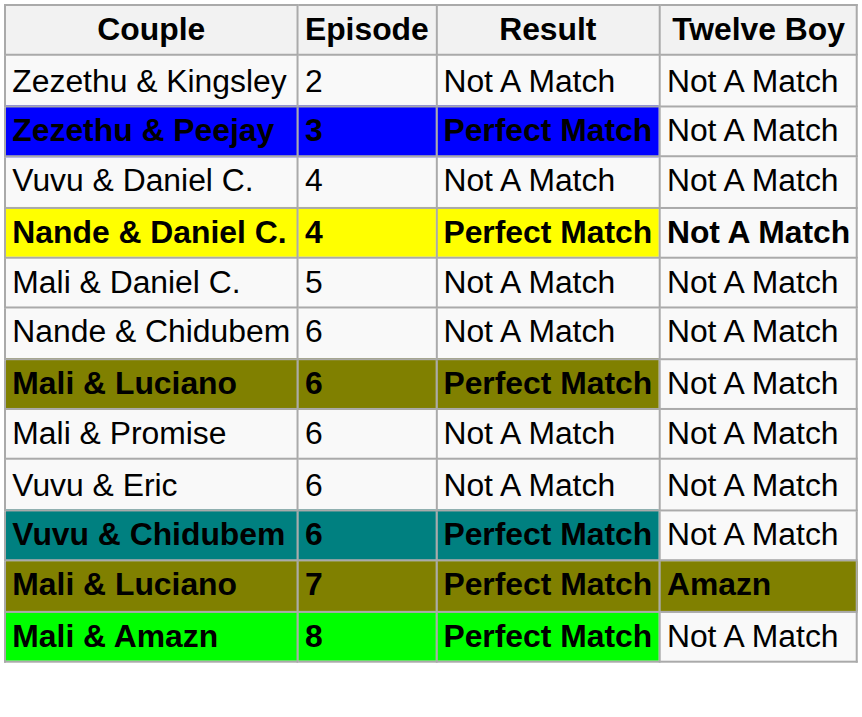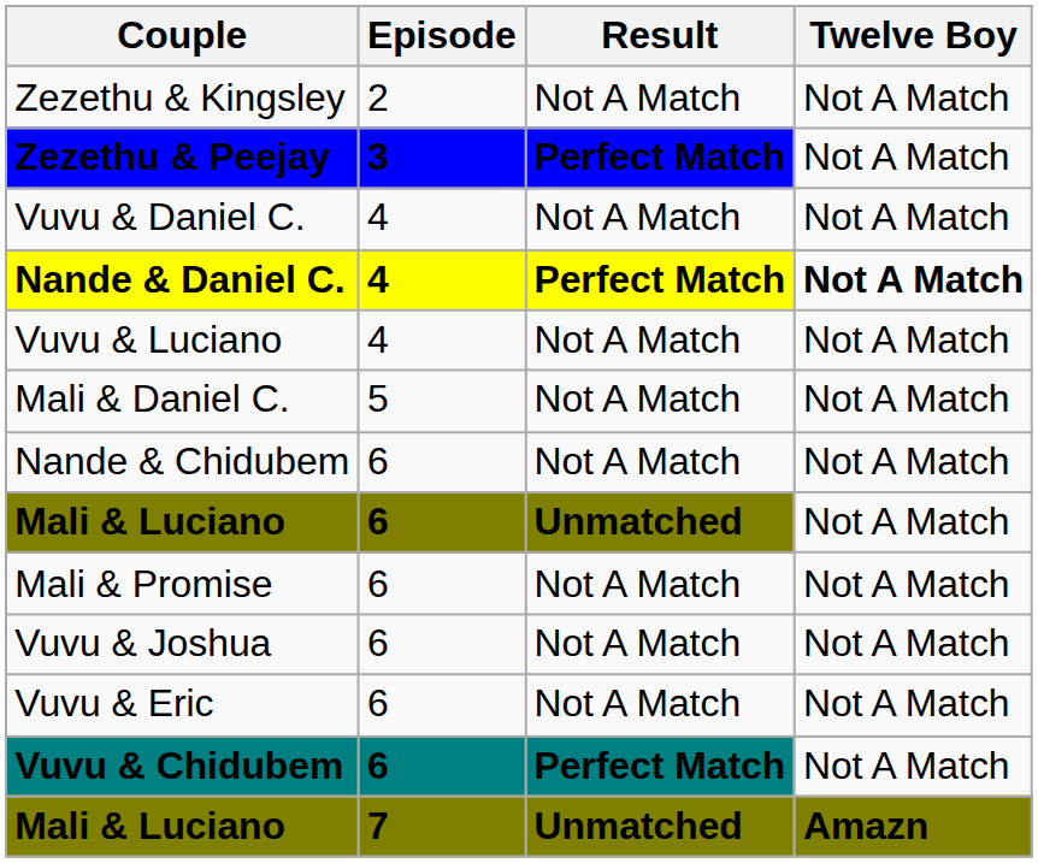+ row: Vuvu & Luciano | 4 | Not A Match | Not A Match
Mali & Luciano / 6 | Result: Perfect Match -> Unmatched
+ row: Vuvu & Joshua | 6 | Not A Match | Not A Match
Mali & Luciano / 7 | Result: Perfect Match -> Unmatched
- row: Mali & Amazn | 8 | Perfect Match | Not A Match
